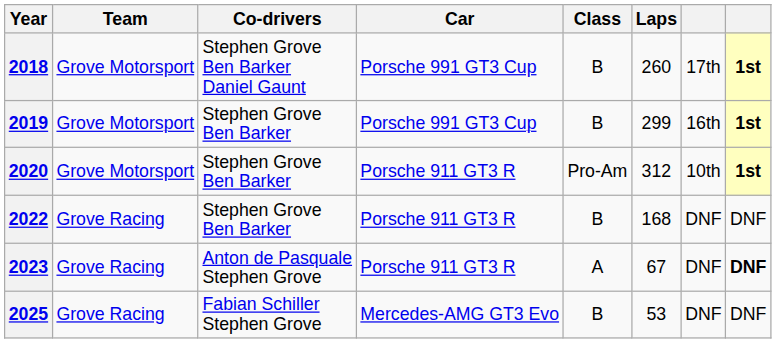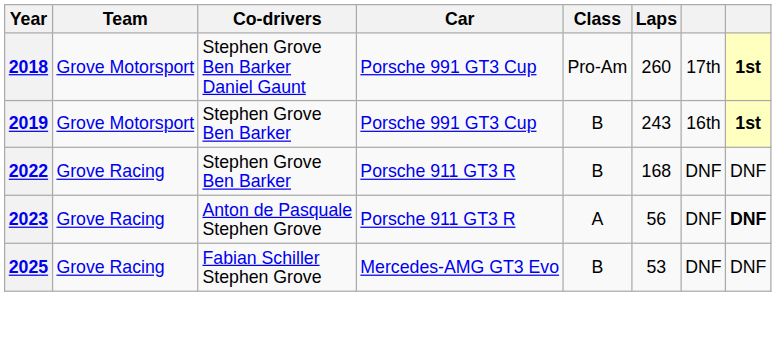2018 | Class: B -> Pro-Am
2019 | Laps: 299 -> 243
- row: 2020 | Grove Motorsport | Stephen Grove Ben Barker | Porsche 911 GT3 R | Pro-Am | 312 | 10th | 1st
2023 | Laps: 67 -> 56
